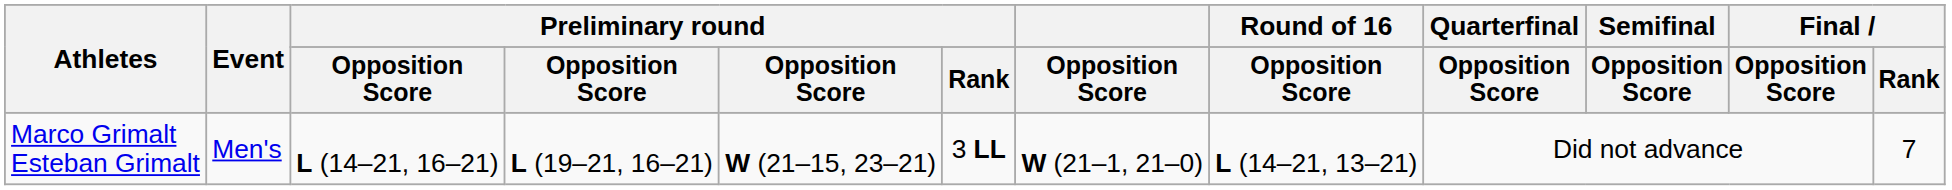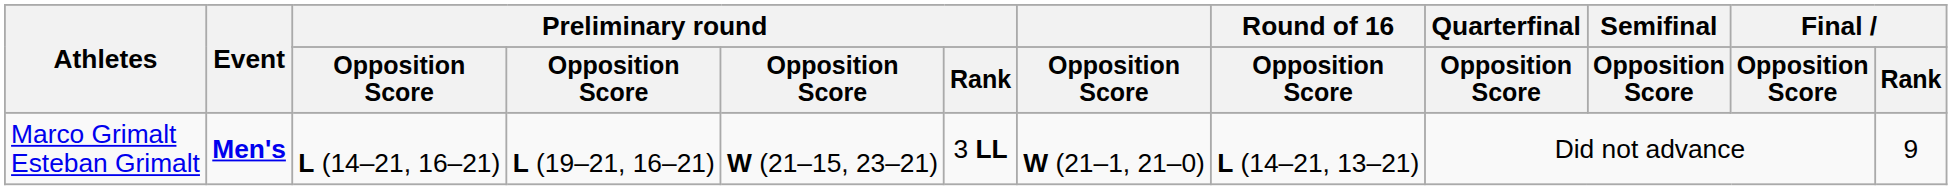Marco Grimalt Esteban Grimalt | Event: normal -> bold
Marco Grimalt Esteban Grimalt | Final / Rank: 7 -> 9
